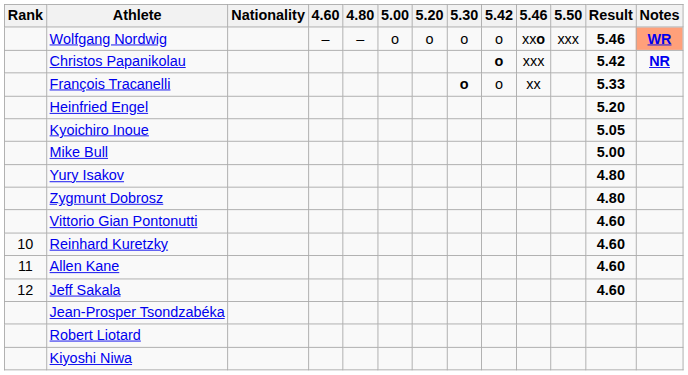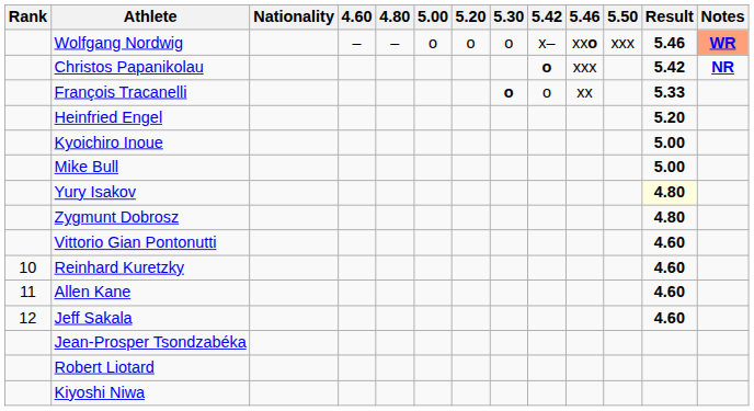Wolfgang Nordwig | 5.42: o -> x–
Kyoichiro Inoue | Result: 5.05 -> 5.00
Yury Isakov | Result: no background -> lightyellow background
